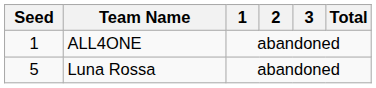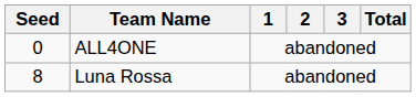ALL4ONE | Seed: 1 -> 0
Luna Rossa | Seed: 5 -> 8
